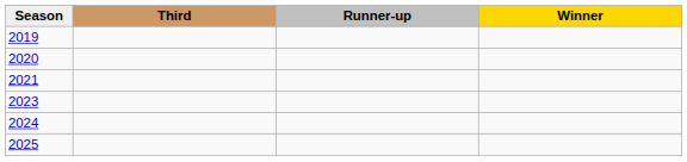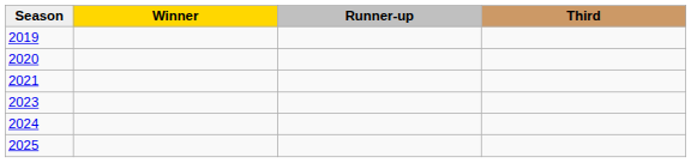columns swapped: Winner <-> Third
